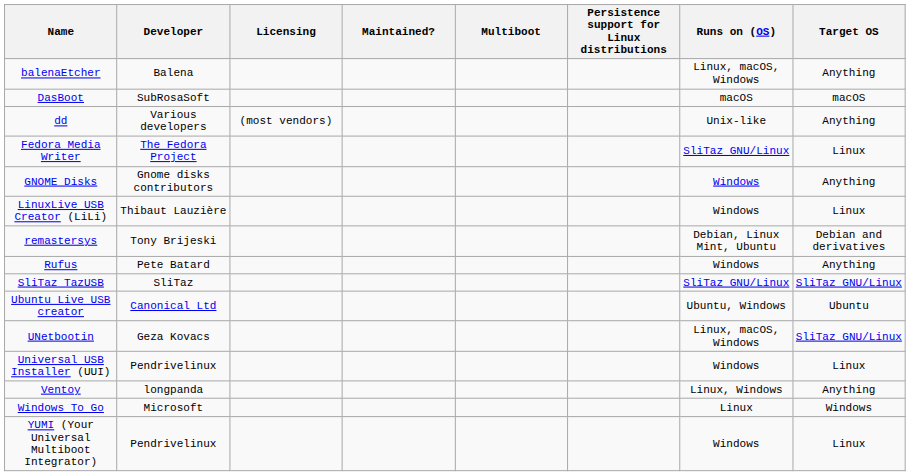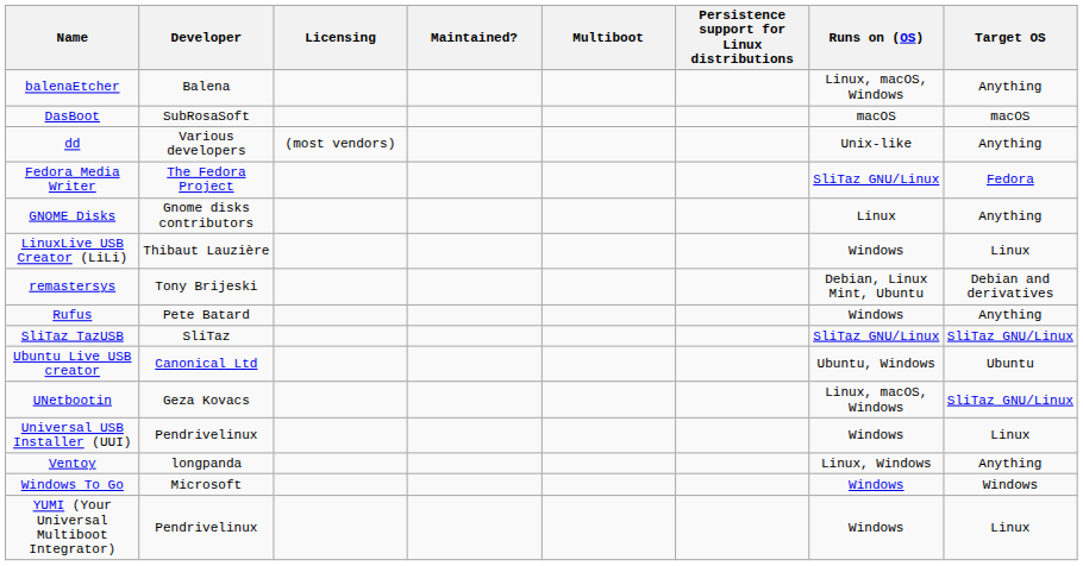Fedora Media Writer | Target OS: Linux -> Fedora
GNOME Disks | Runs on (OS): Windows -> Linux
Windows To Go | Runs on (OS): Linux -> Windows
